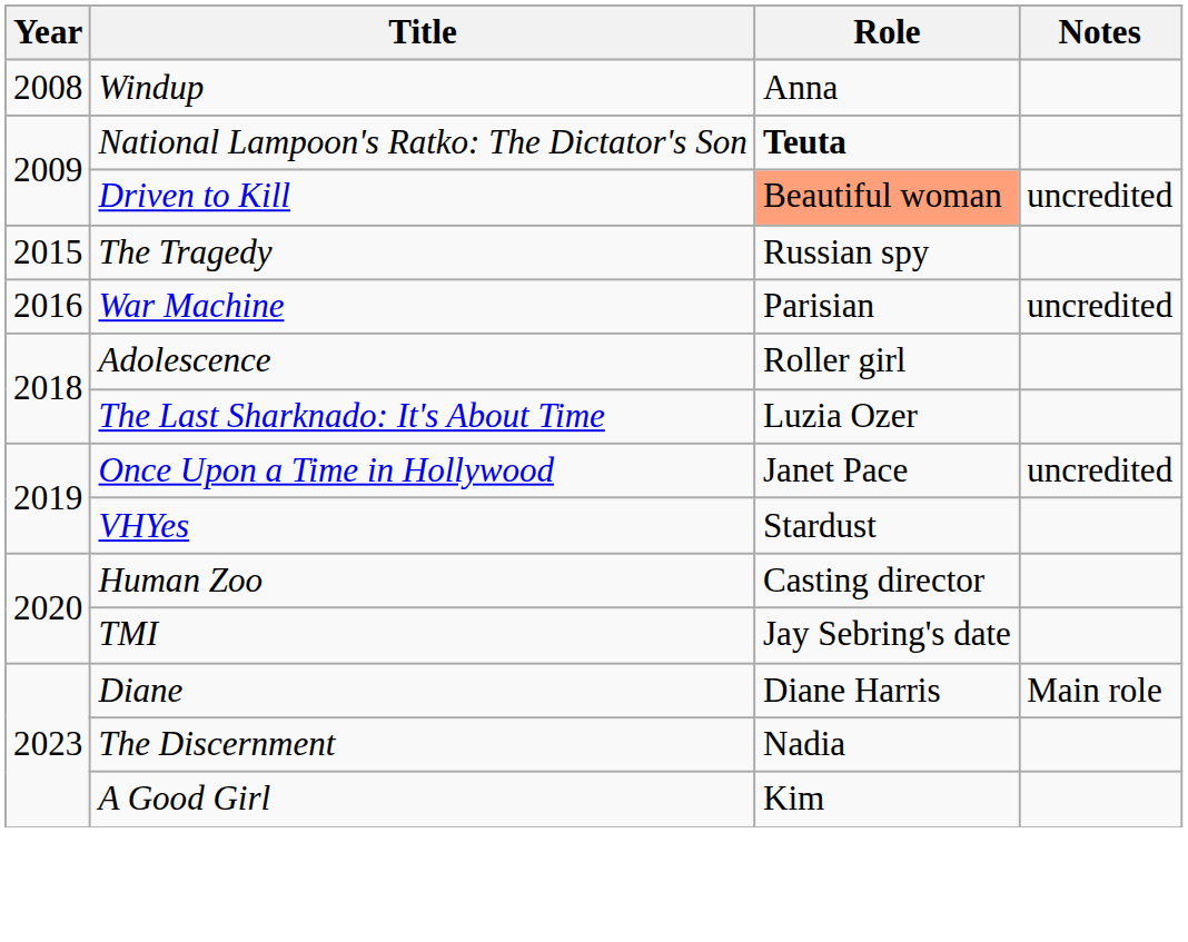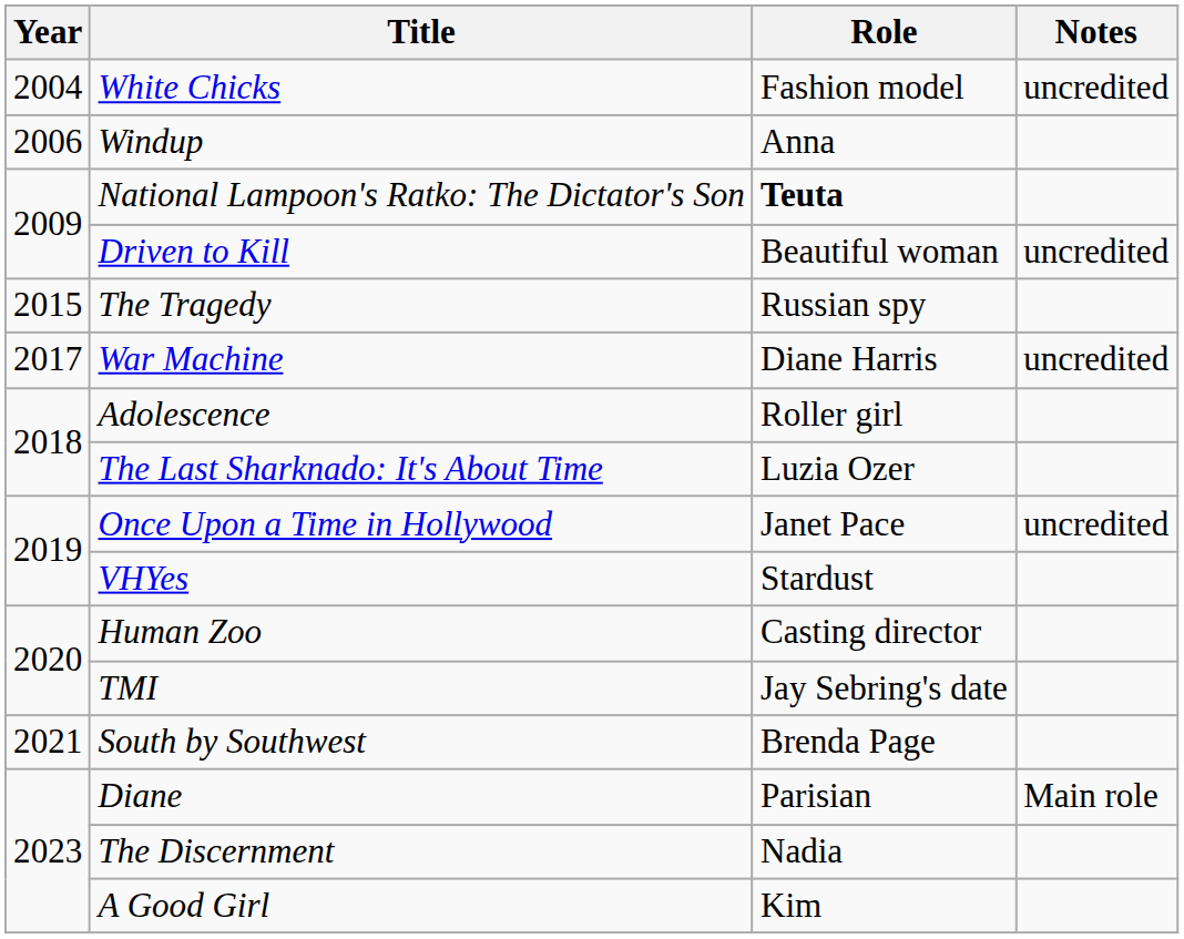+ row: 2004 | White Chicks | Fashion model | uncredited
Windup | Year: 2008 -> 2006
Driven to Kill | Role: lightsalmon background -> no background
War Machine | Year: 2016 -> 2017
War Machine | Role: Parisian -> Diane Harris
+ row: 2021 | South by Southwest | Brenda Page
Diane | Role: Diane Harris -> Parisian
